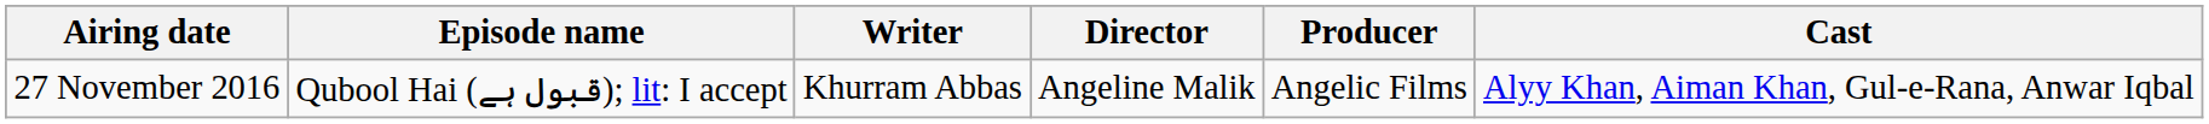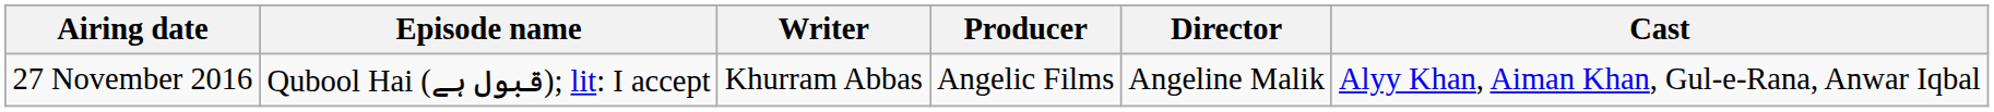columns swapped: Director <-> Producer
